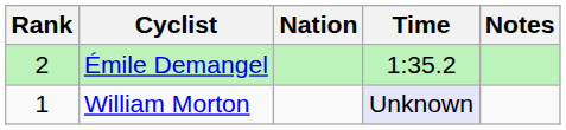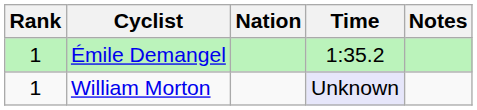Émile Demangel | Rank: 2 -> 1
